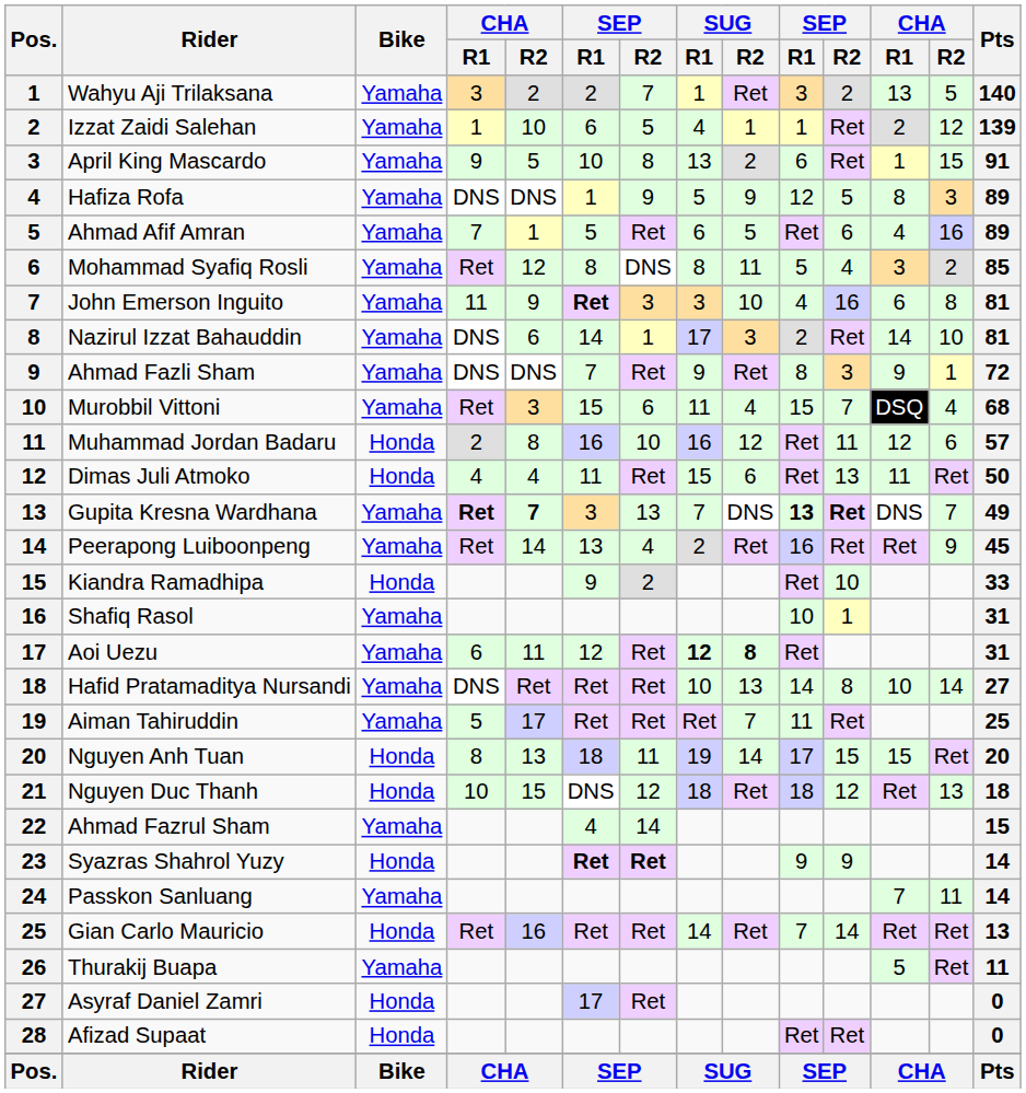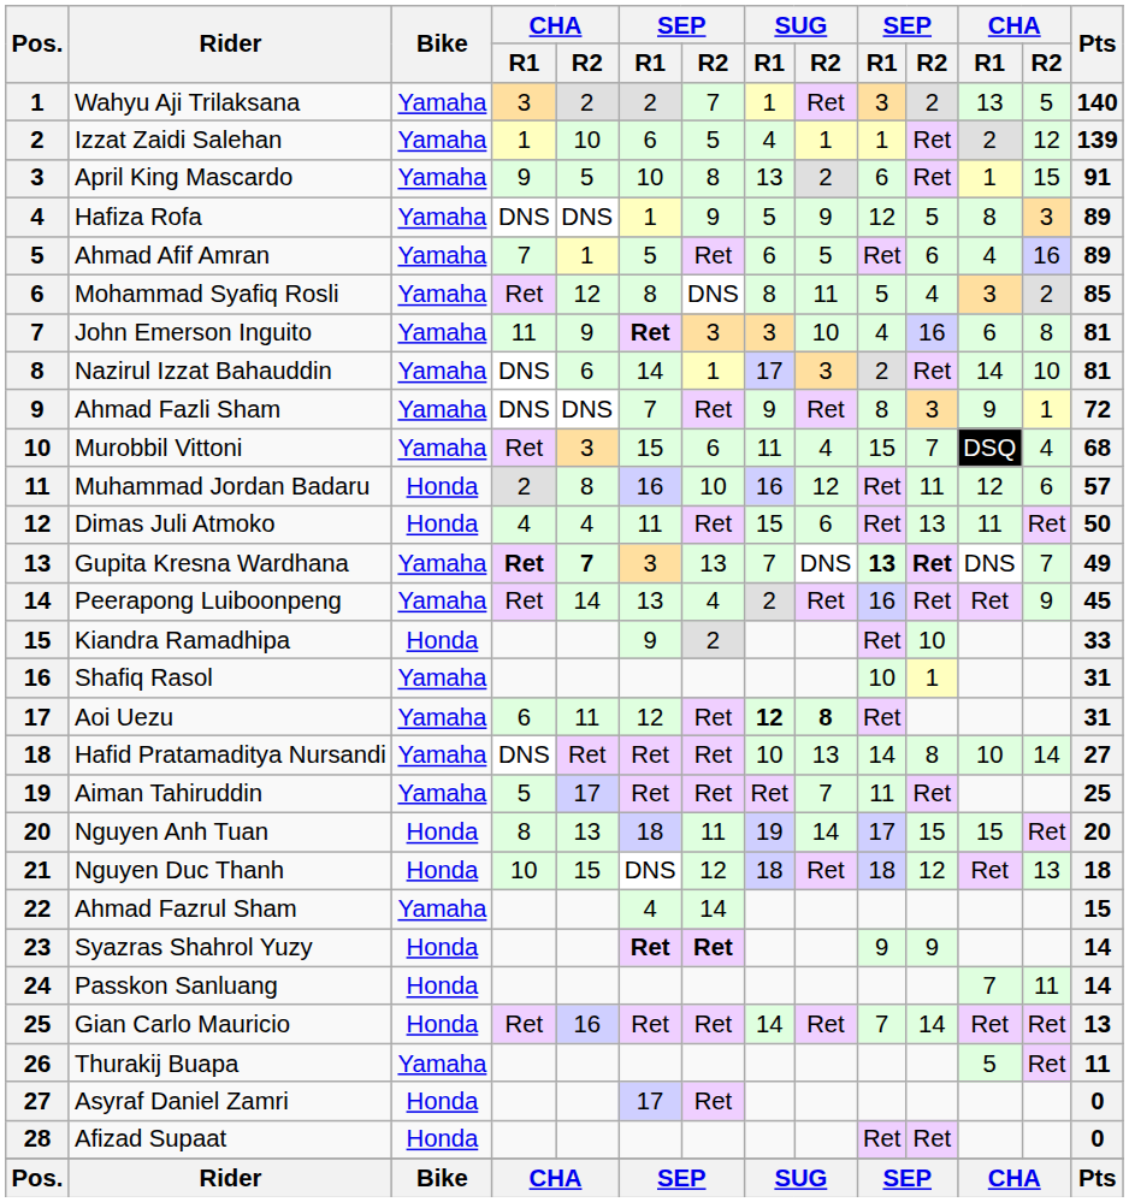Passkon Sanluang | Bike: Yamaha -> Honda
